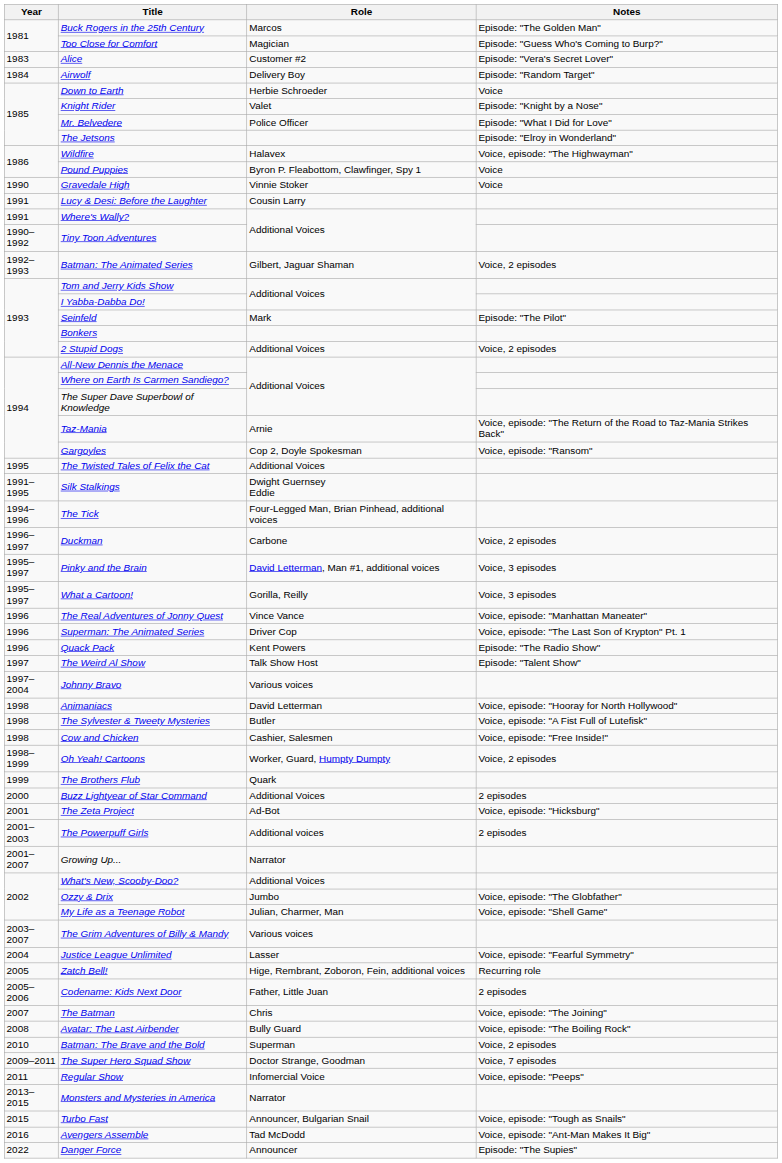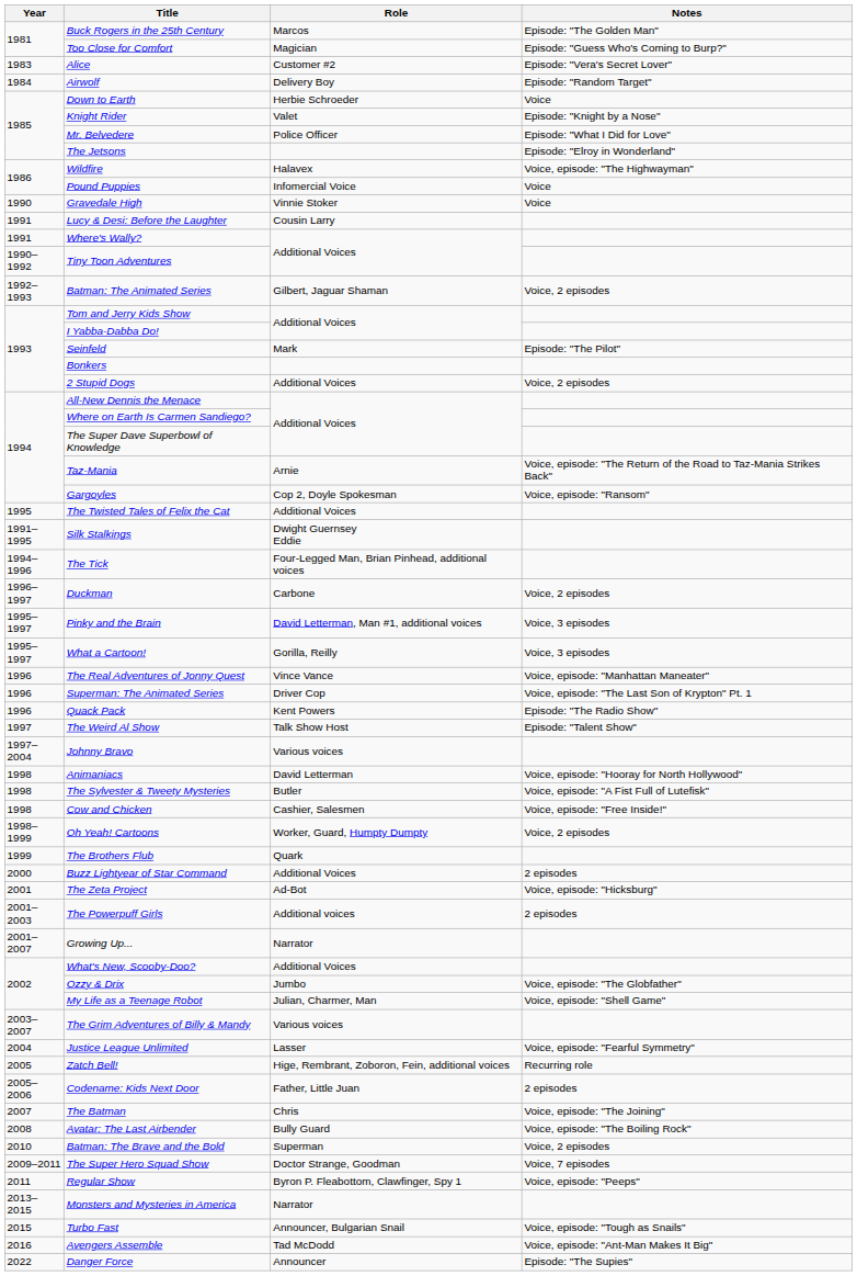Pound Puppies | Role: Byron P. Fleabottom, Clawfinger, Spy 1 -> Infomercial Voice
Regular Show | Role: Infomercial Voice -> Byron P. Fleabottom, Clawfinger, Spy 1
